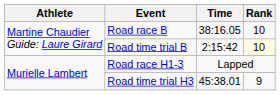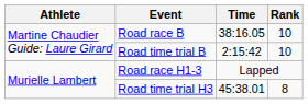Road time trial B | Rank: lightyellow background -> no background
Road time trial H3 | Rank: 9 -> 8
